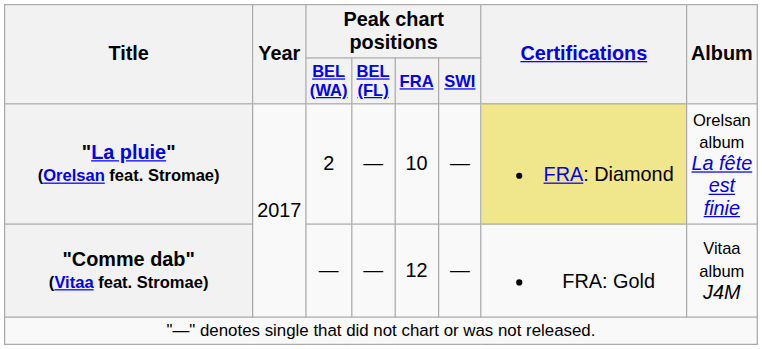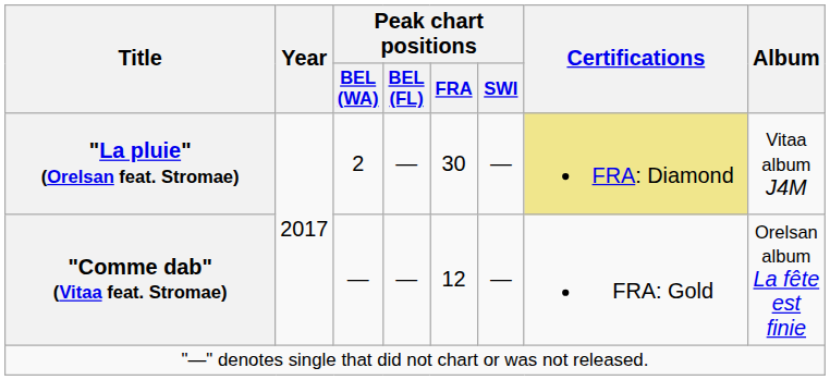"La pluie" (Orelsan feat. Stromae) | Peak chart positions / FRA: 10 -> 30
"La pluie" (Orelsan feat. Stromae) | Album: Orelsan album La fête est finie -> Vitaa album J4M
"Comme dab" (Vitaa feat. Stromae) | Album: Vitaa album J4M -> Orelsan album La fête est finie
